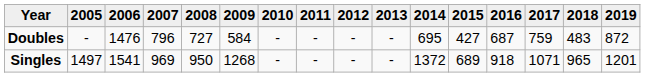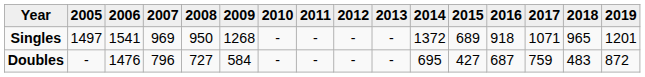rows swapped: Singles <-> Doubles
